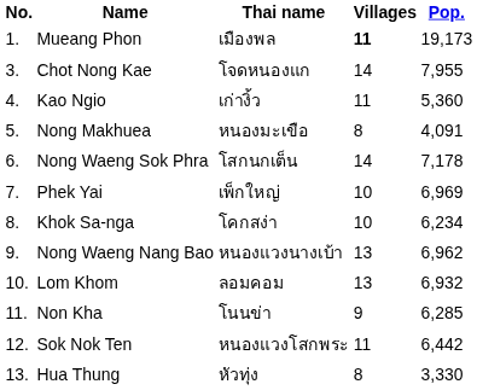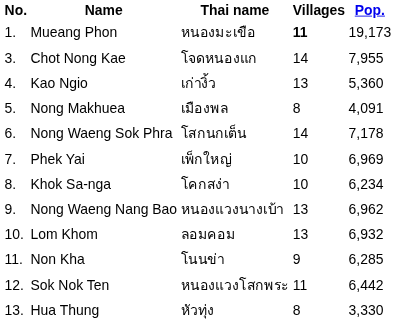Mueang Phon | Thai name: เมืองพล -> หนองมะเขือ
Kao Ngio | Villages: 11 -> 13
Nong Makhuea | Thai name: หนองมะเขือ -> เมืองพล
